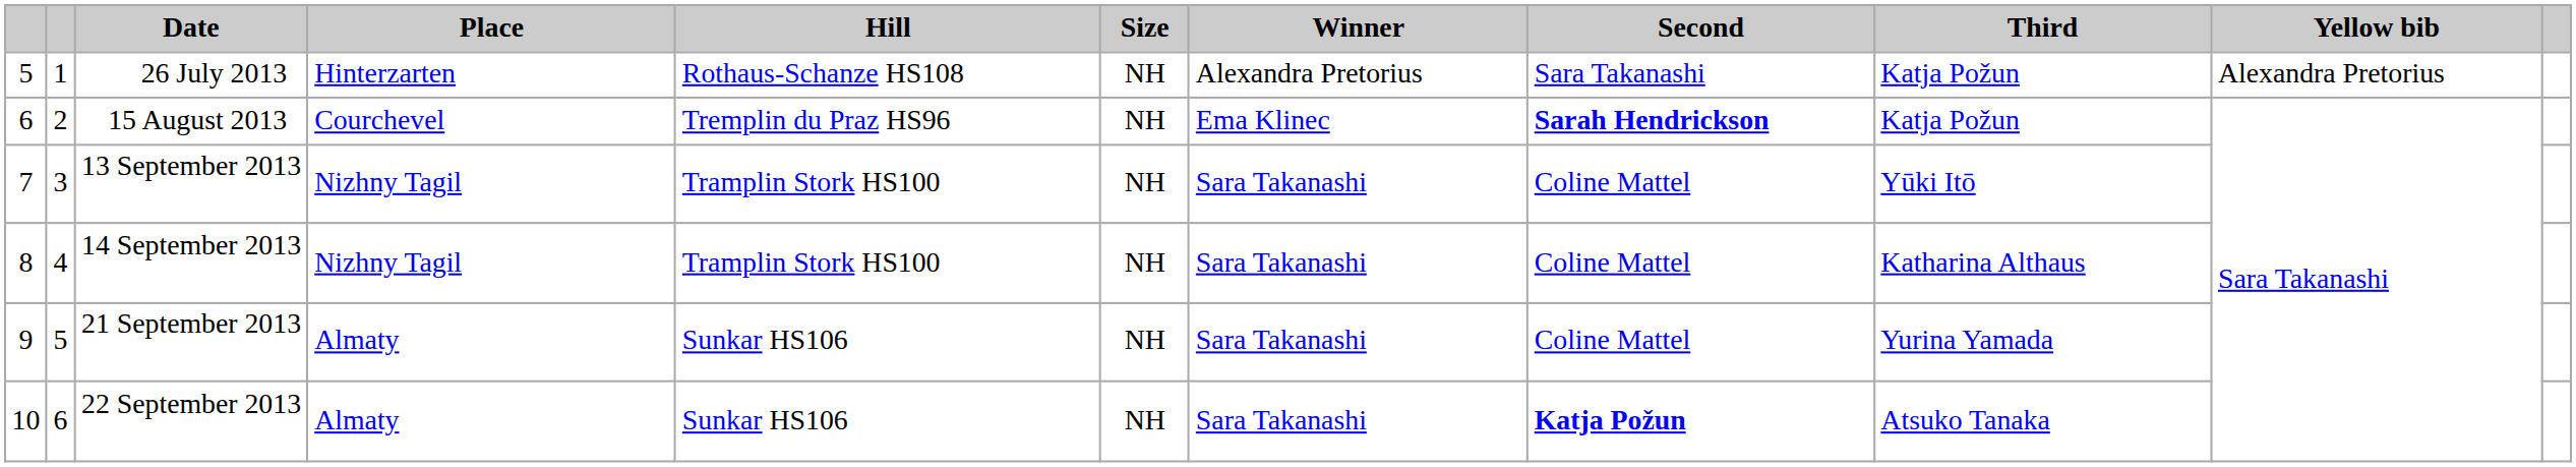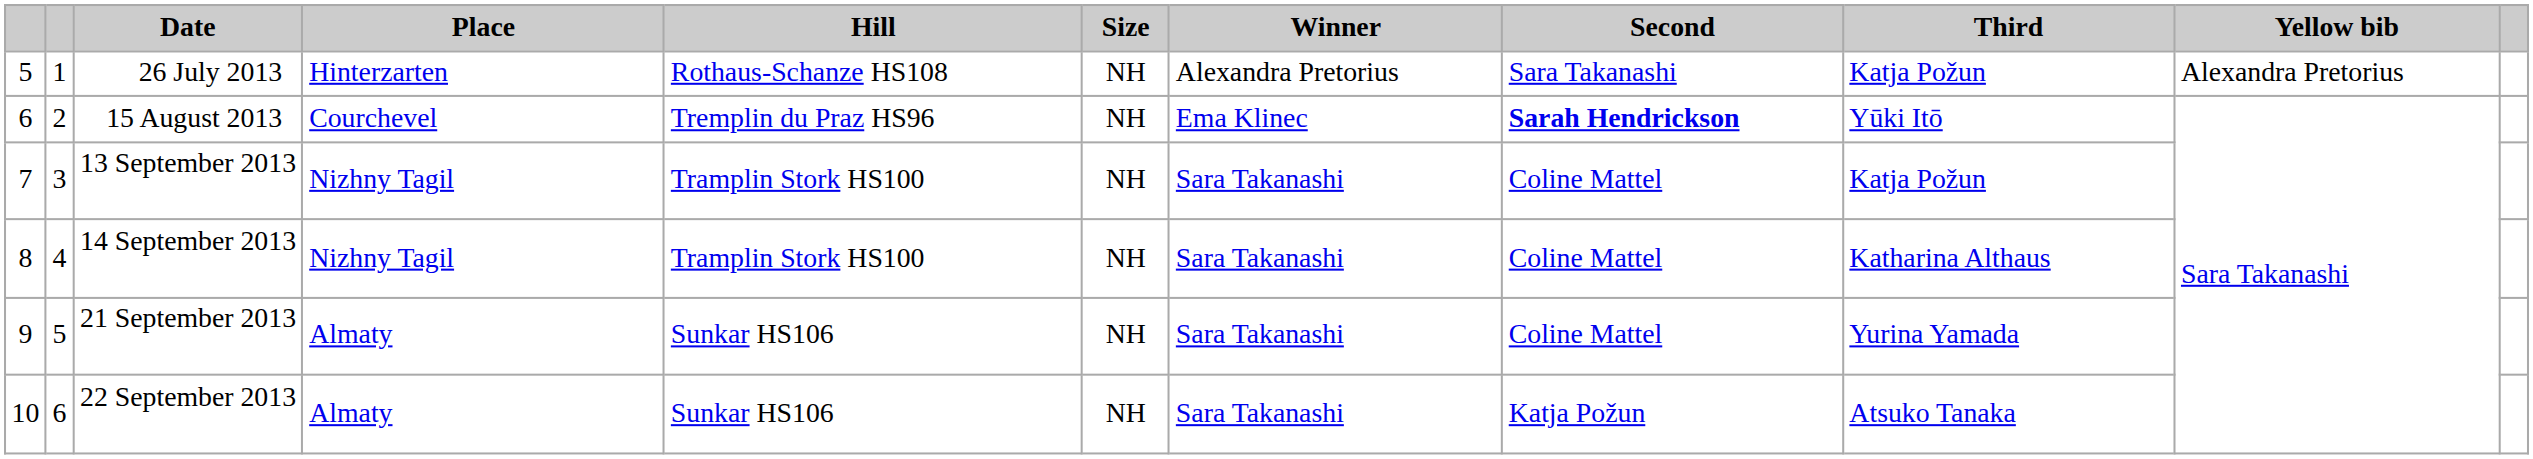15 August 2013 | Third: Katja Požun -> Yūki Itō
13 September 2013 | Third: Yūki Itō -> Katja Požun
22 September 2013 | Second: bold -> normal
